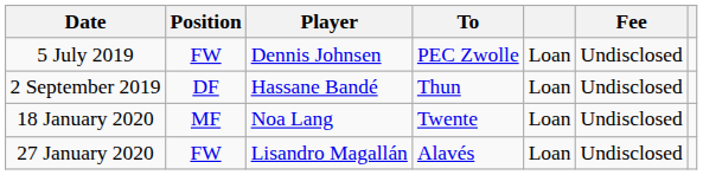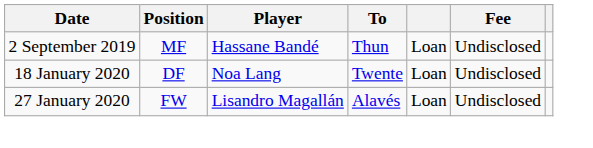- row: 5 July 2019 | FW | Dennis Johnsen | PEC Zwolle | Loan | Undisclosed
2 September 2019 | Position: DF -> MF
18 January 2020 | Position: MF -> DF
